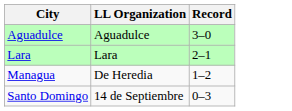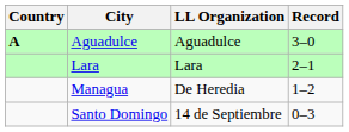+ column: Country | A
